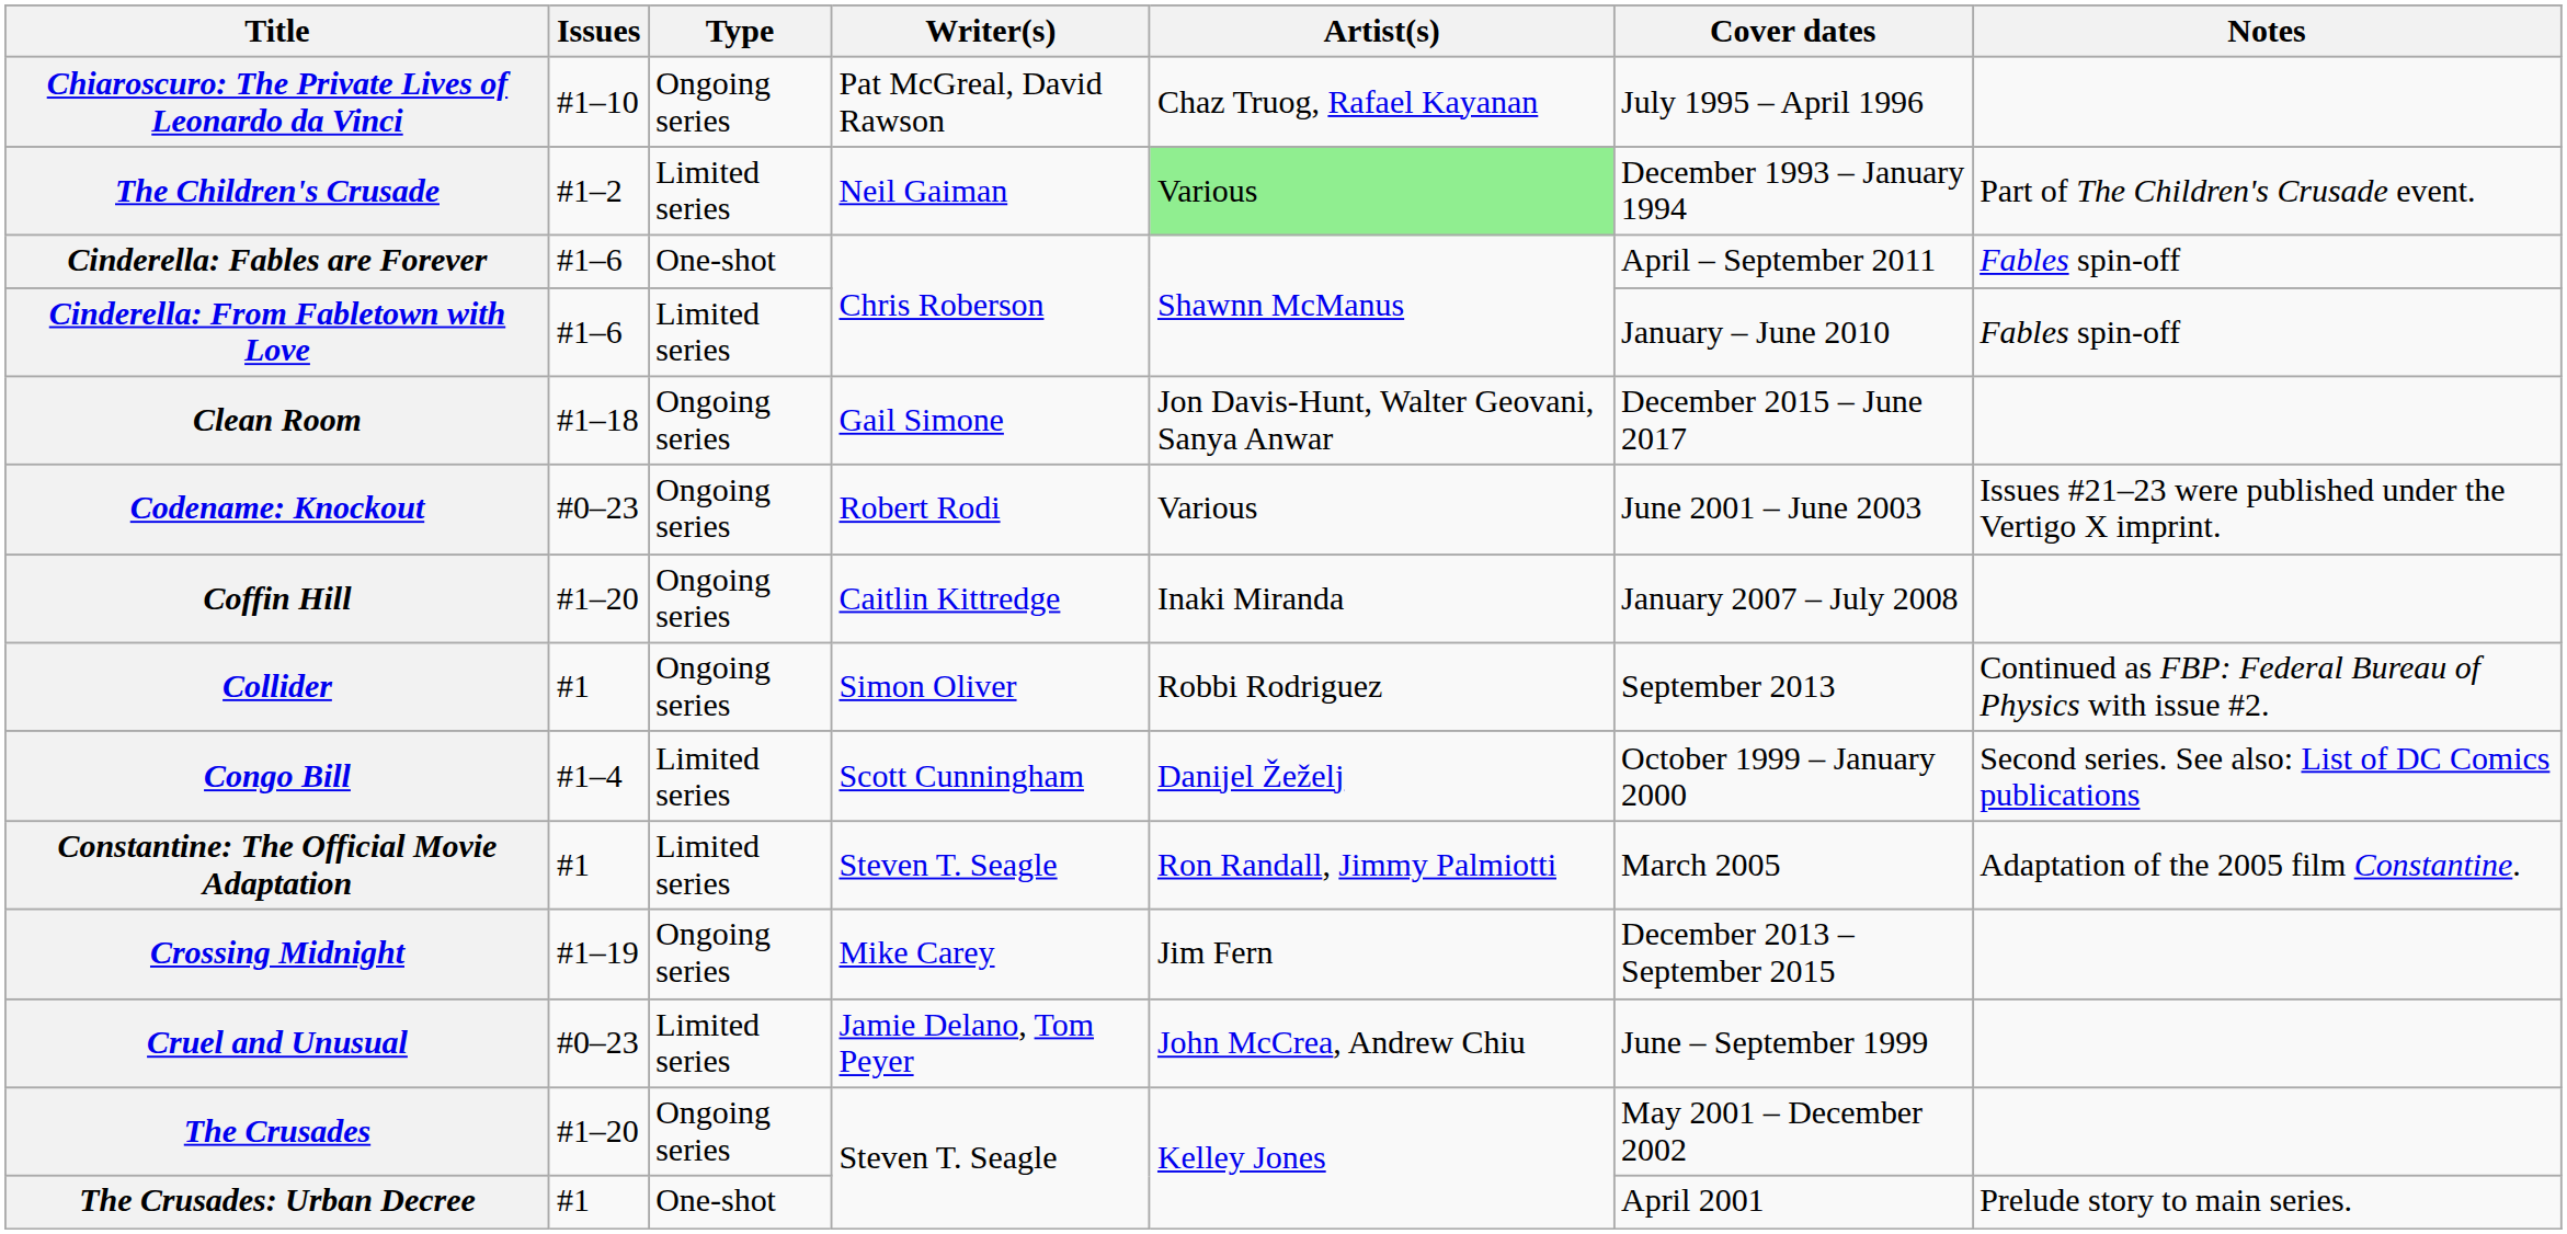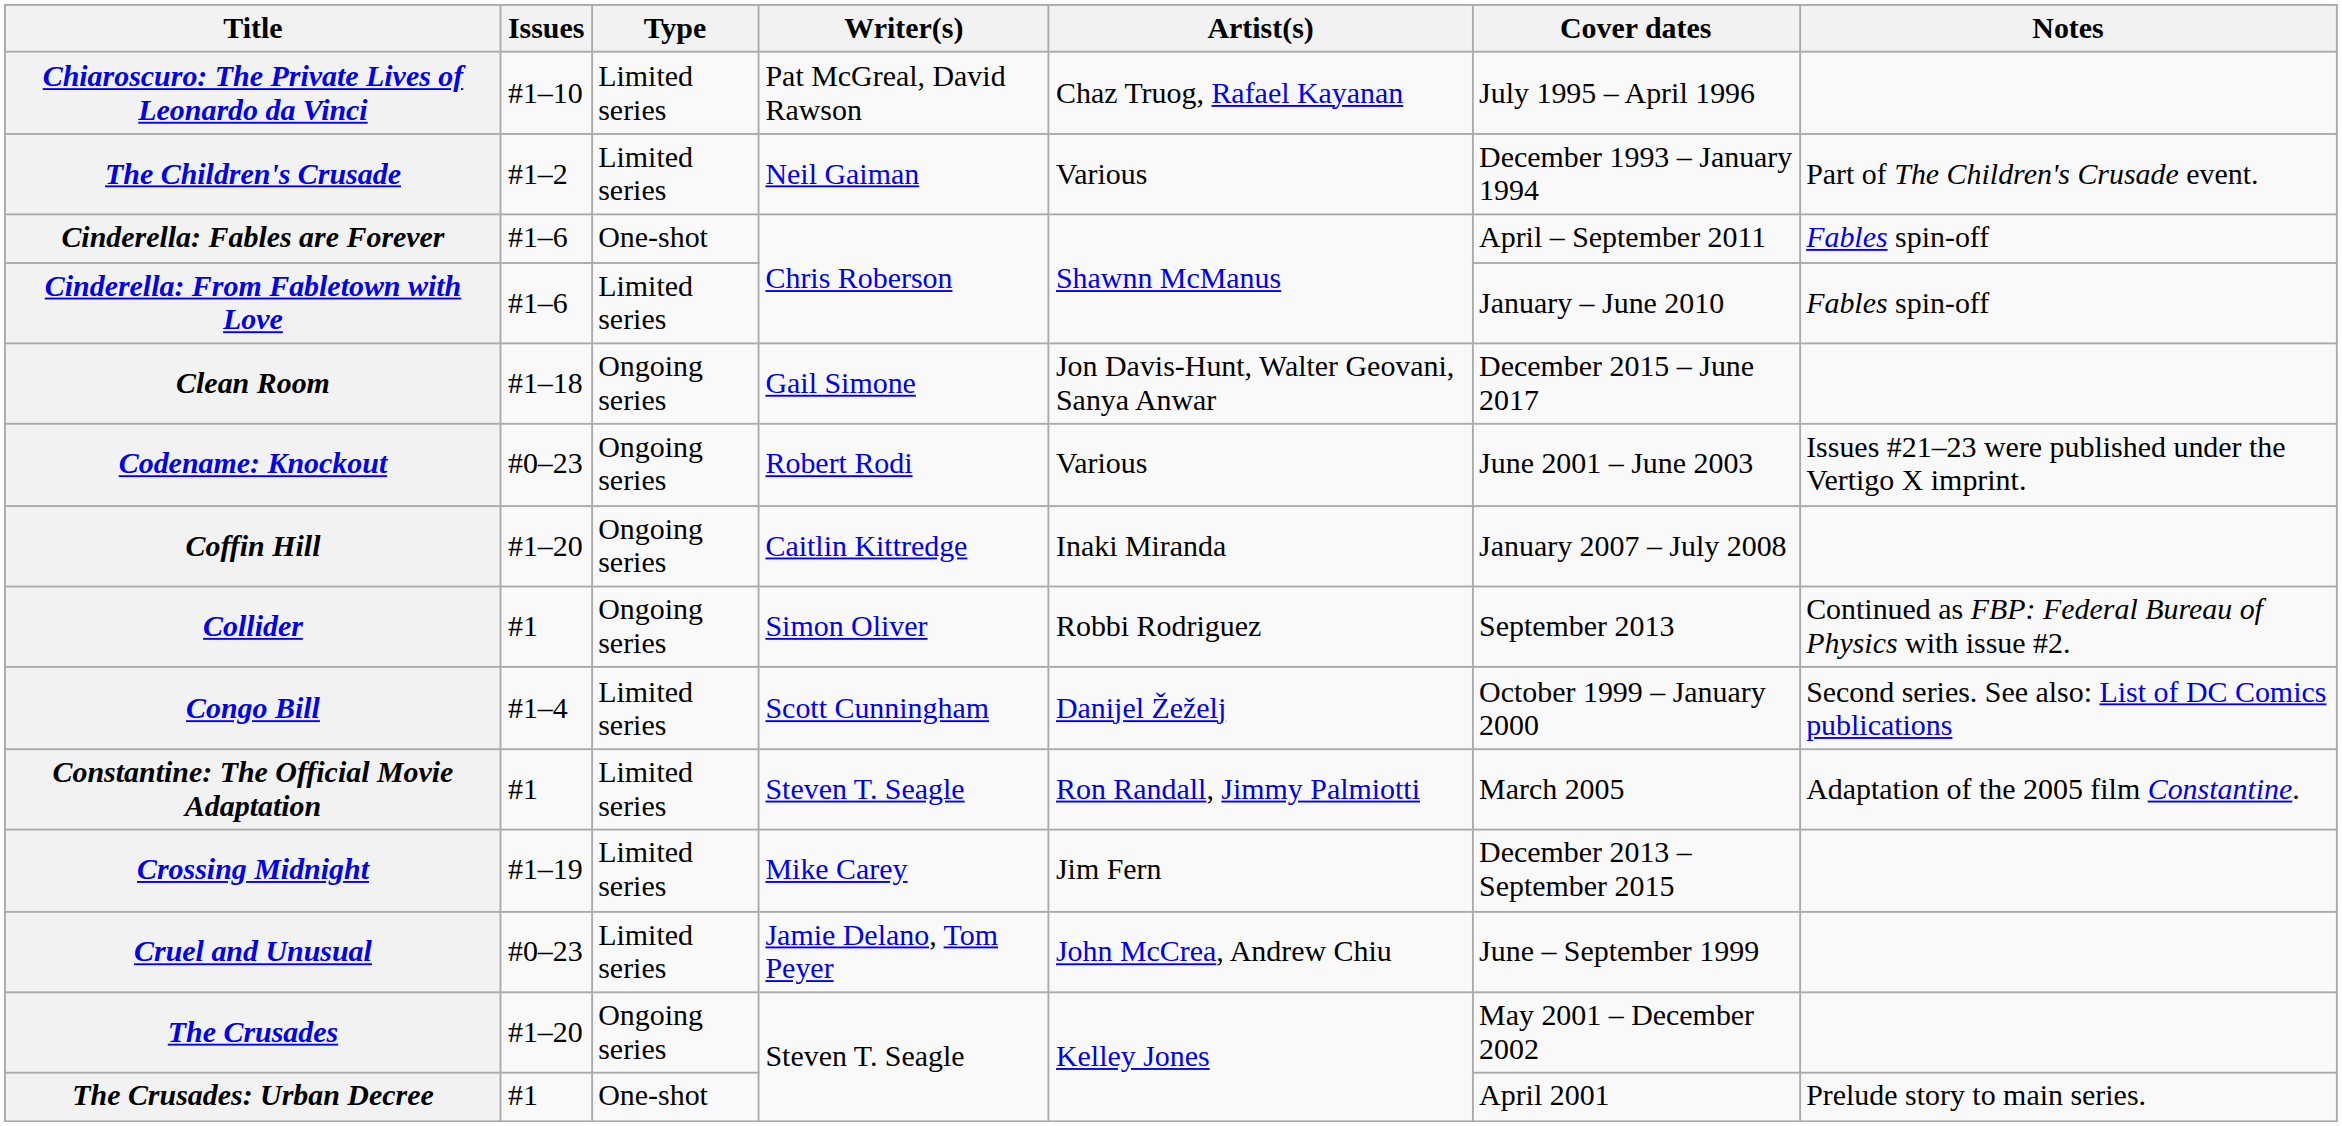Chiaroscuro: The Private Lives of Leonardo da Vinci | Type: Ongoing series -> Limited series
The Children's Crusade | Artist(s): lightgreen background -> no background
Crossing Midnight | Type: Ongoing series -> Limited series
